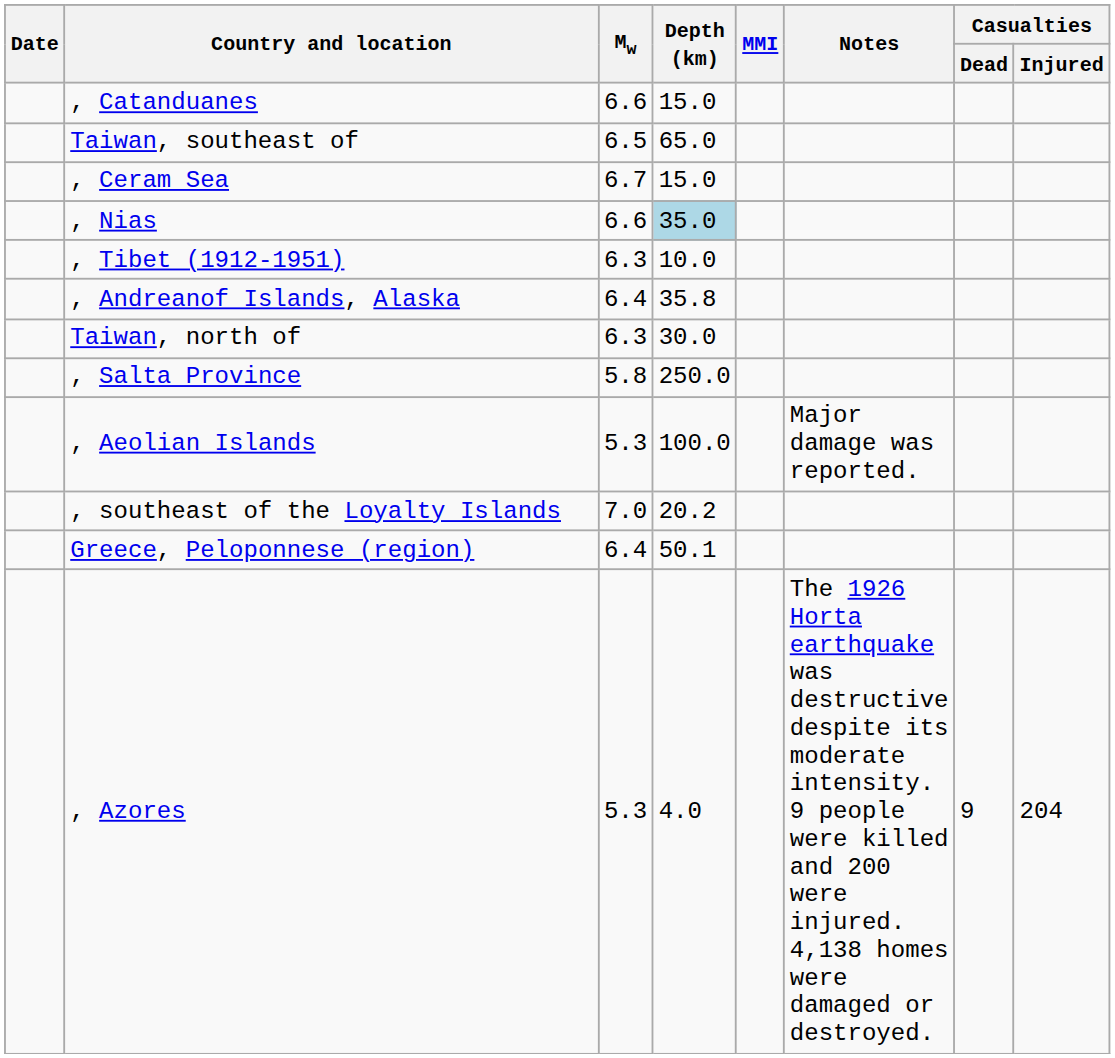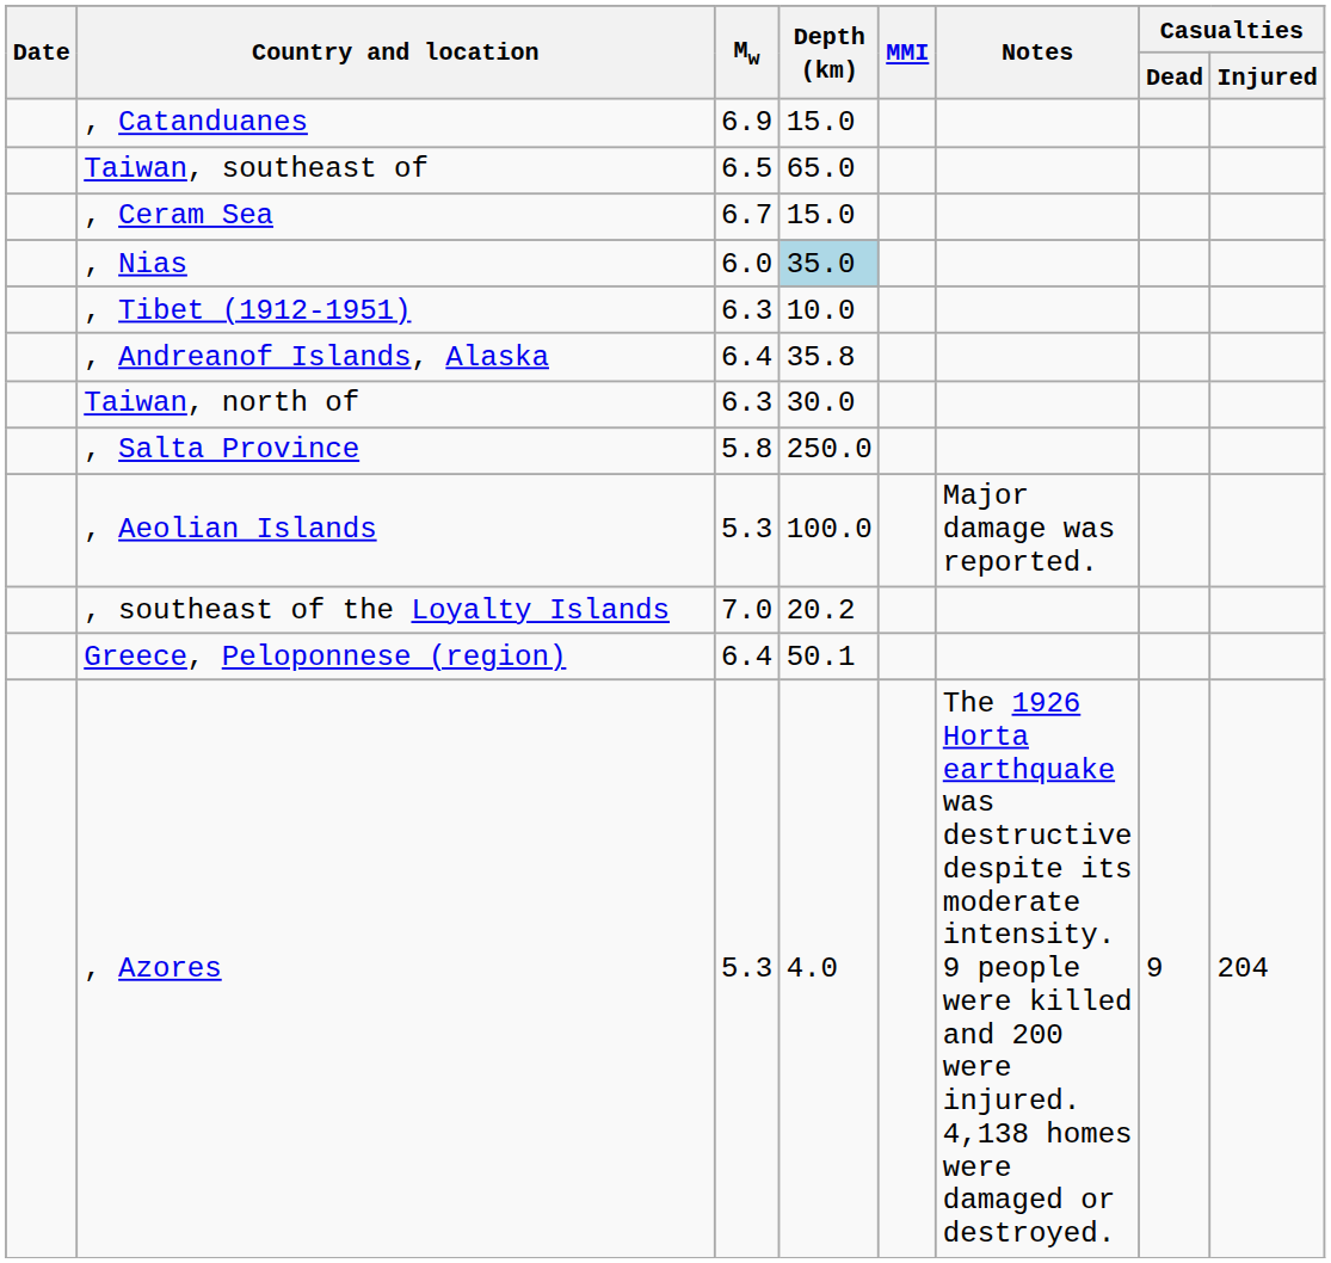, Catanduanes | Mw: 6.6 -> 6.9
, Nias | Mw: 6.6 -> 6.0
